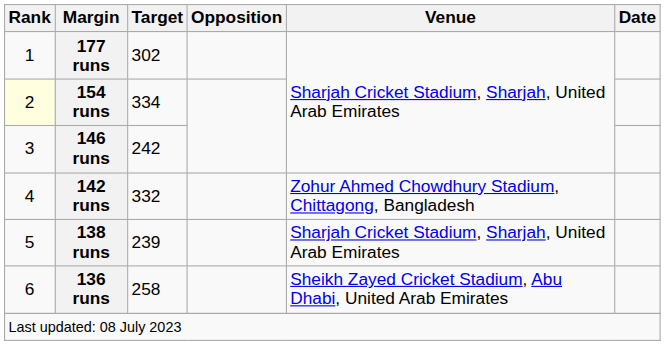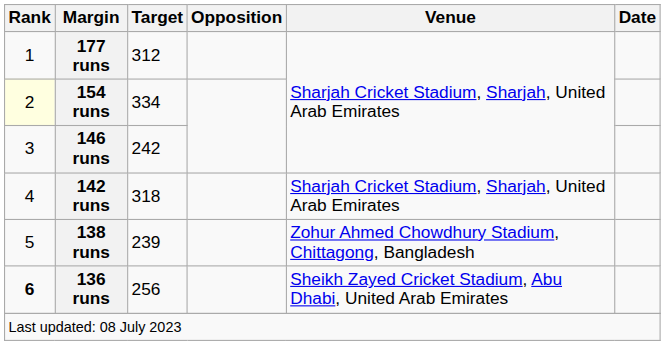177 runs | Target: 302 -> 312
142 runs | Target: 332 -> 318
142 runs | Venue: Zohur Ahmed Chowdhury Stadium, Chittagong, Bangladesh -> Sharjah Cricket Stadium, Sharjah, United Arab Emirates
138 runs | Venue: Sharjah Cricket Stadium, Sharjah, United Arab Emirates -> Zohur Ahmed Chowdhury Stadium, Chittagong, Bangladesh
136 runs | Rank: normal -> bold
136 runs | Target: 258 -> 256
